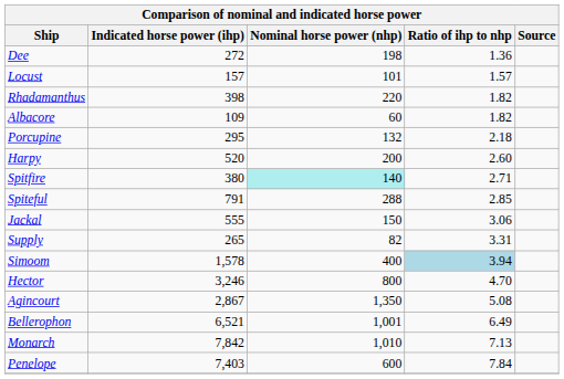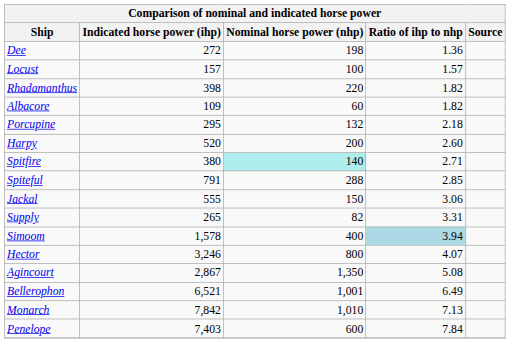Locust | Nominal horse power (nhp): 101 -> 100
Hector | Ratio of ihp to nhp: 4.70 -> 4.07
